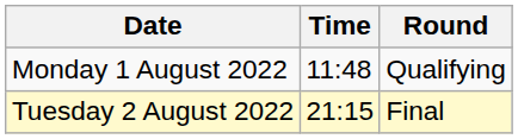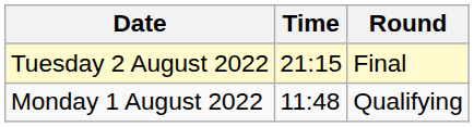rows swapped: Monday 1 August 2022 <-> Tuesday 2 August 2022
